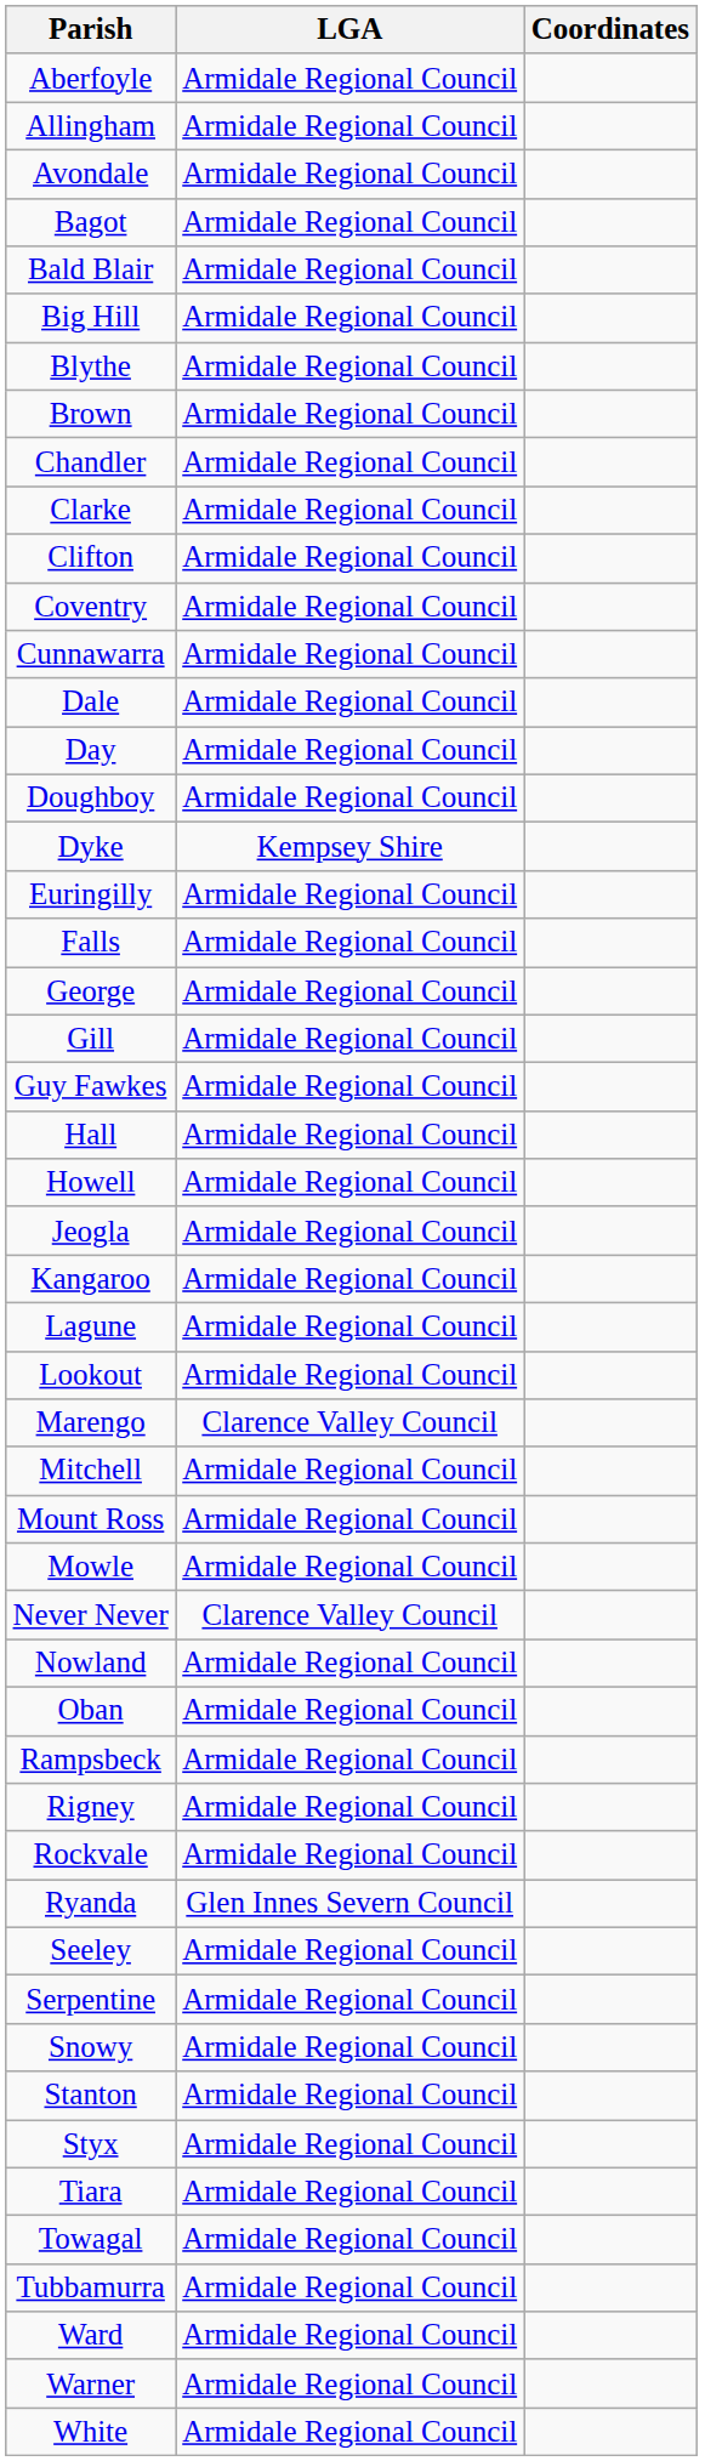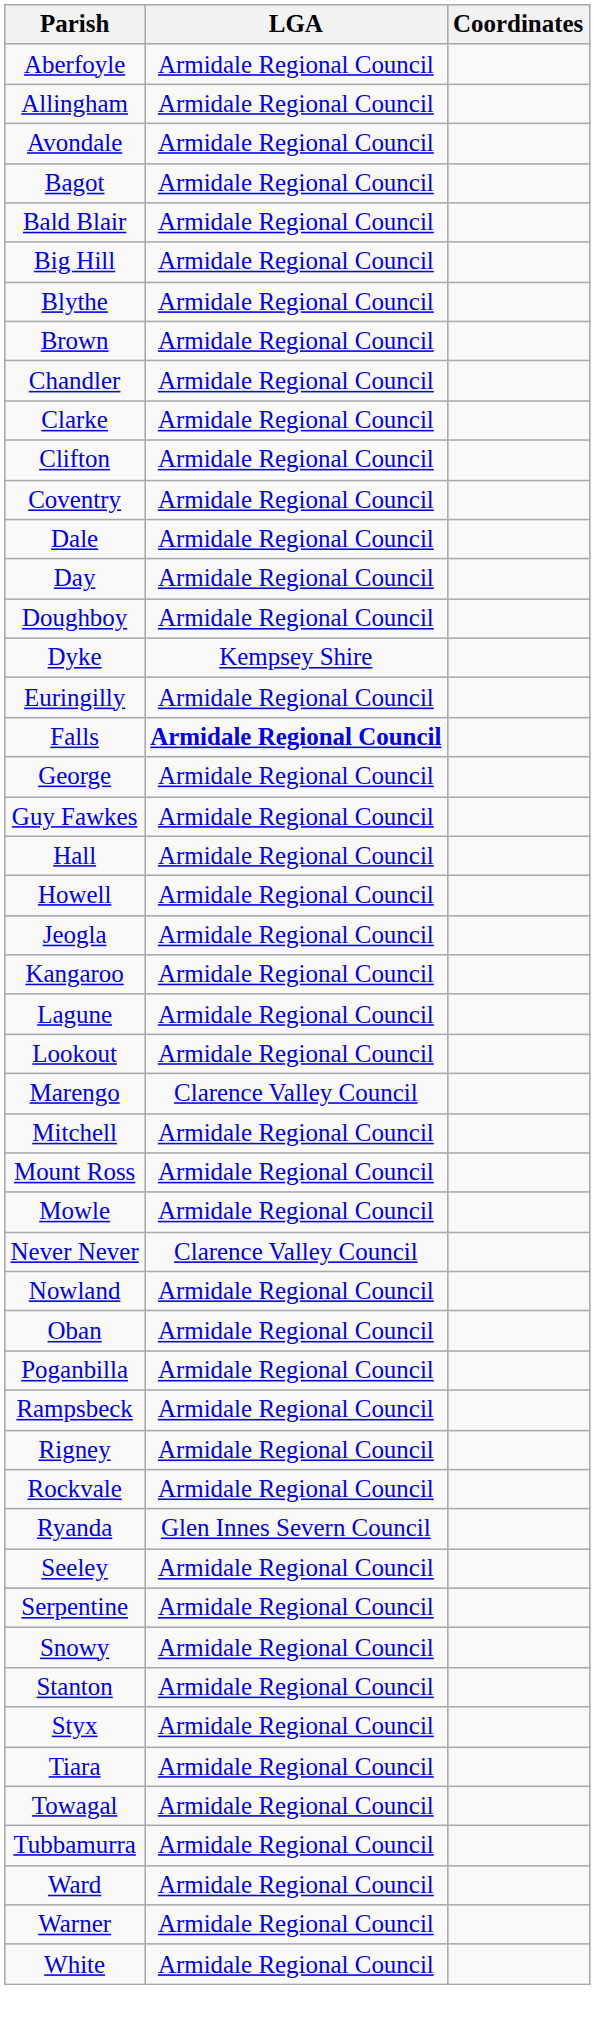- row: Cunnawarra | Armidale Regional Council
Falls | LGA: normal -> bold
- row: Gill | Armidale Regional Council
+ row: Poganbilla | Armidale Regional Council
